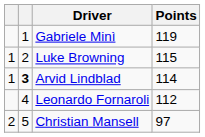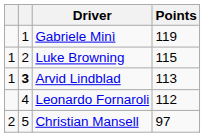Arvid Lindblad | Points: 114 -> 113
